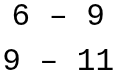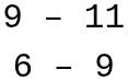rows swapped: 9 – 11 <-> 6 – 9
